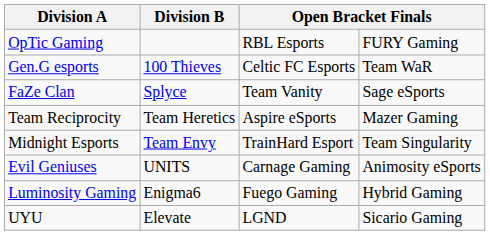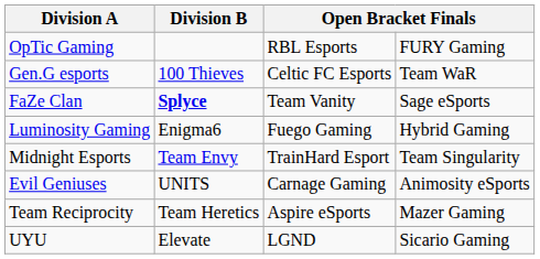FaZe Clan | Division B: normal -> bold
rows swapped: Team Reciprocity <-> Luminosity Gaming
